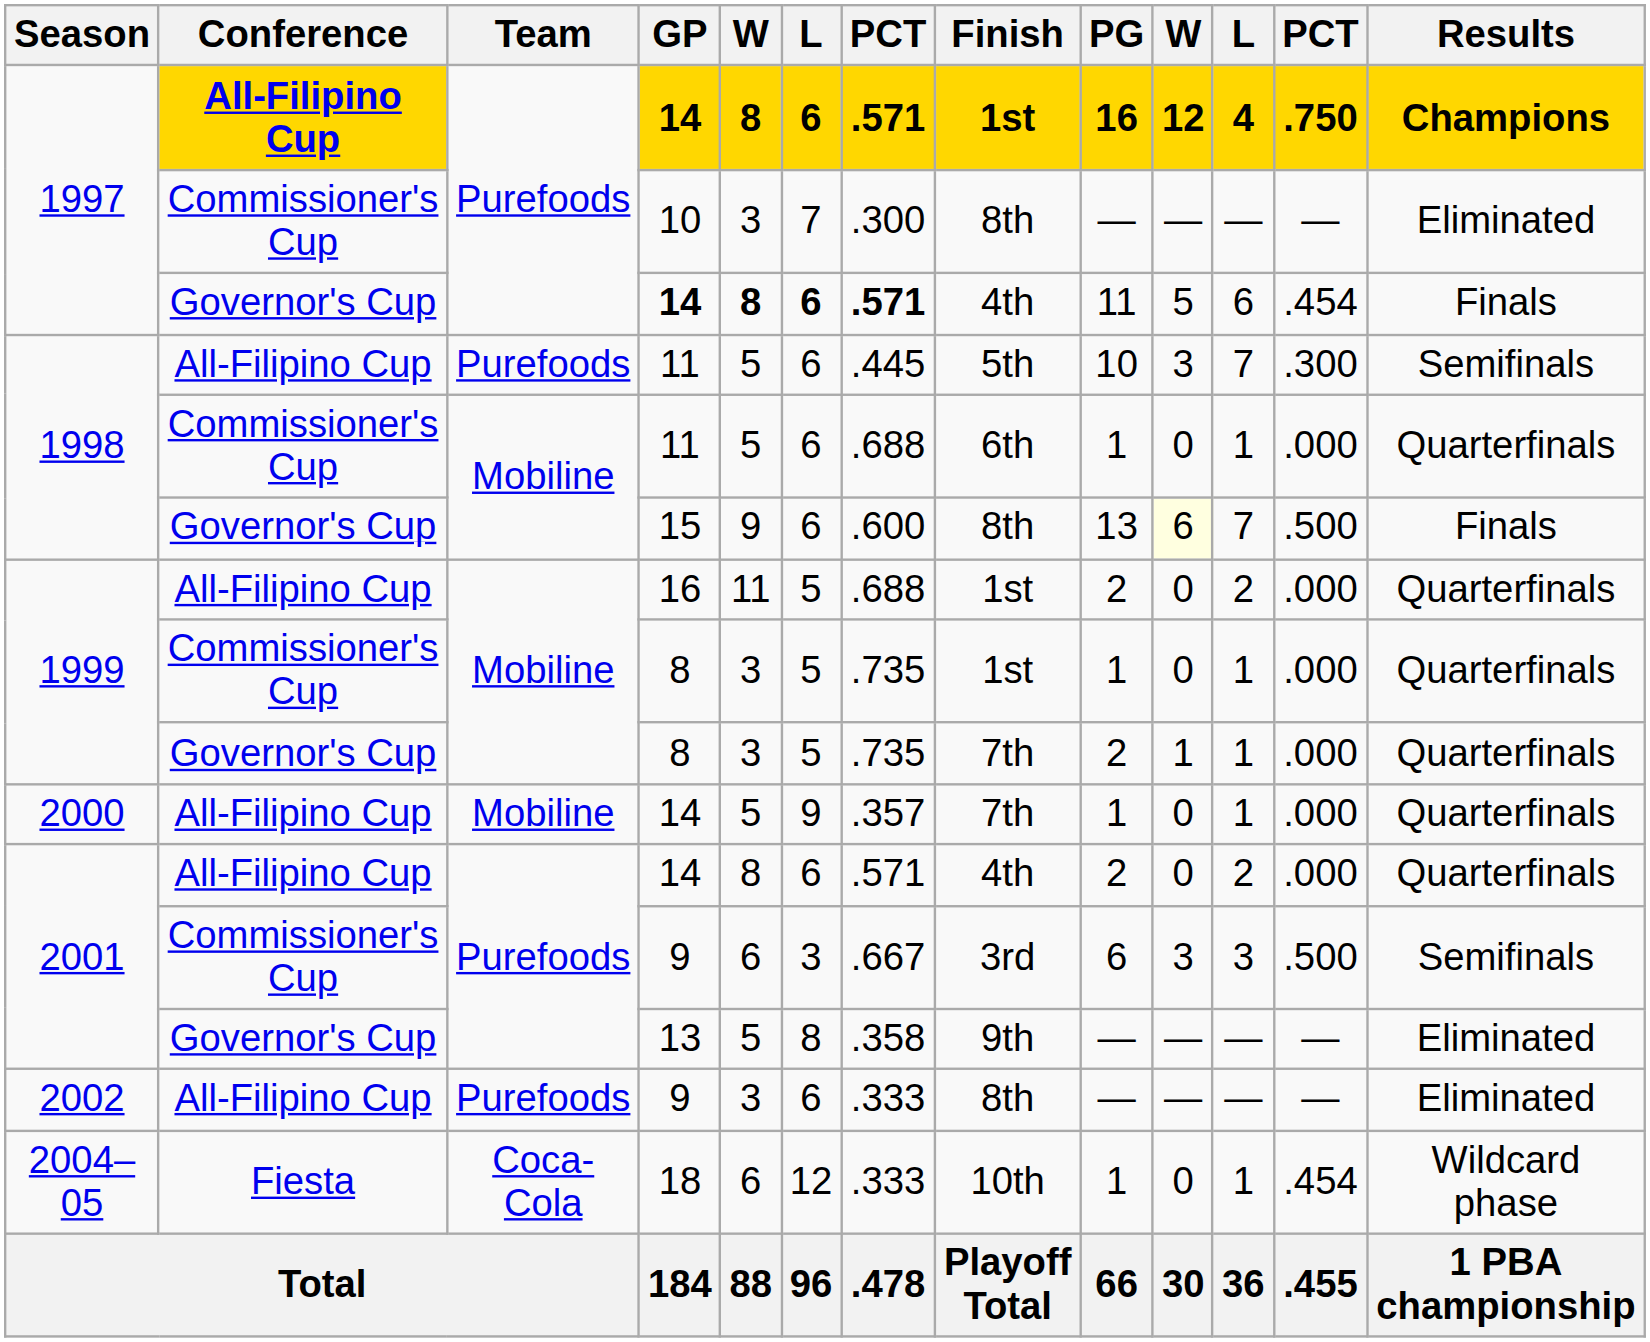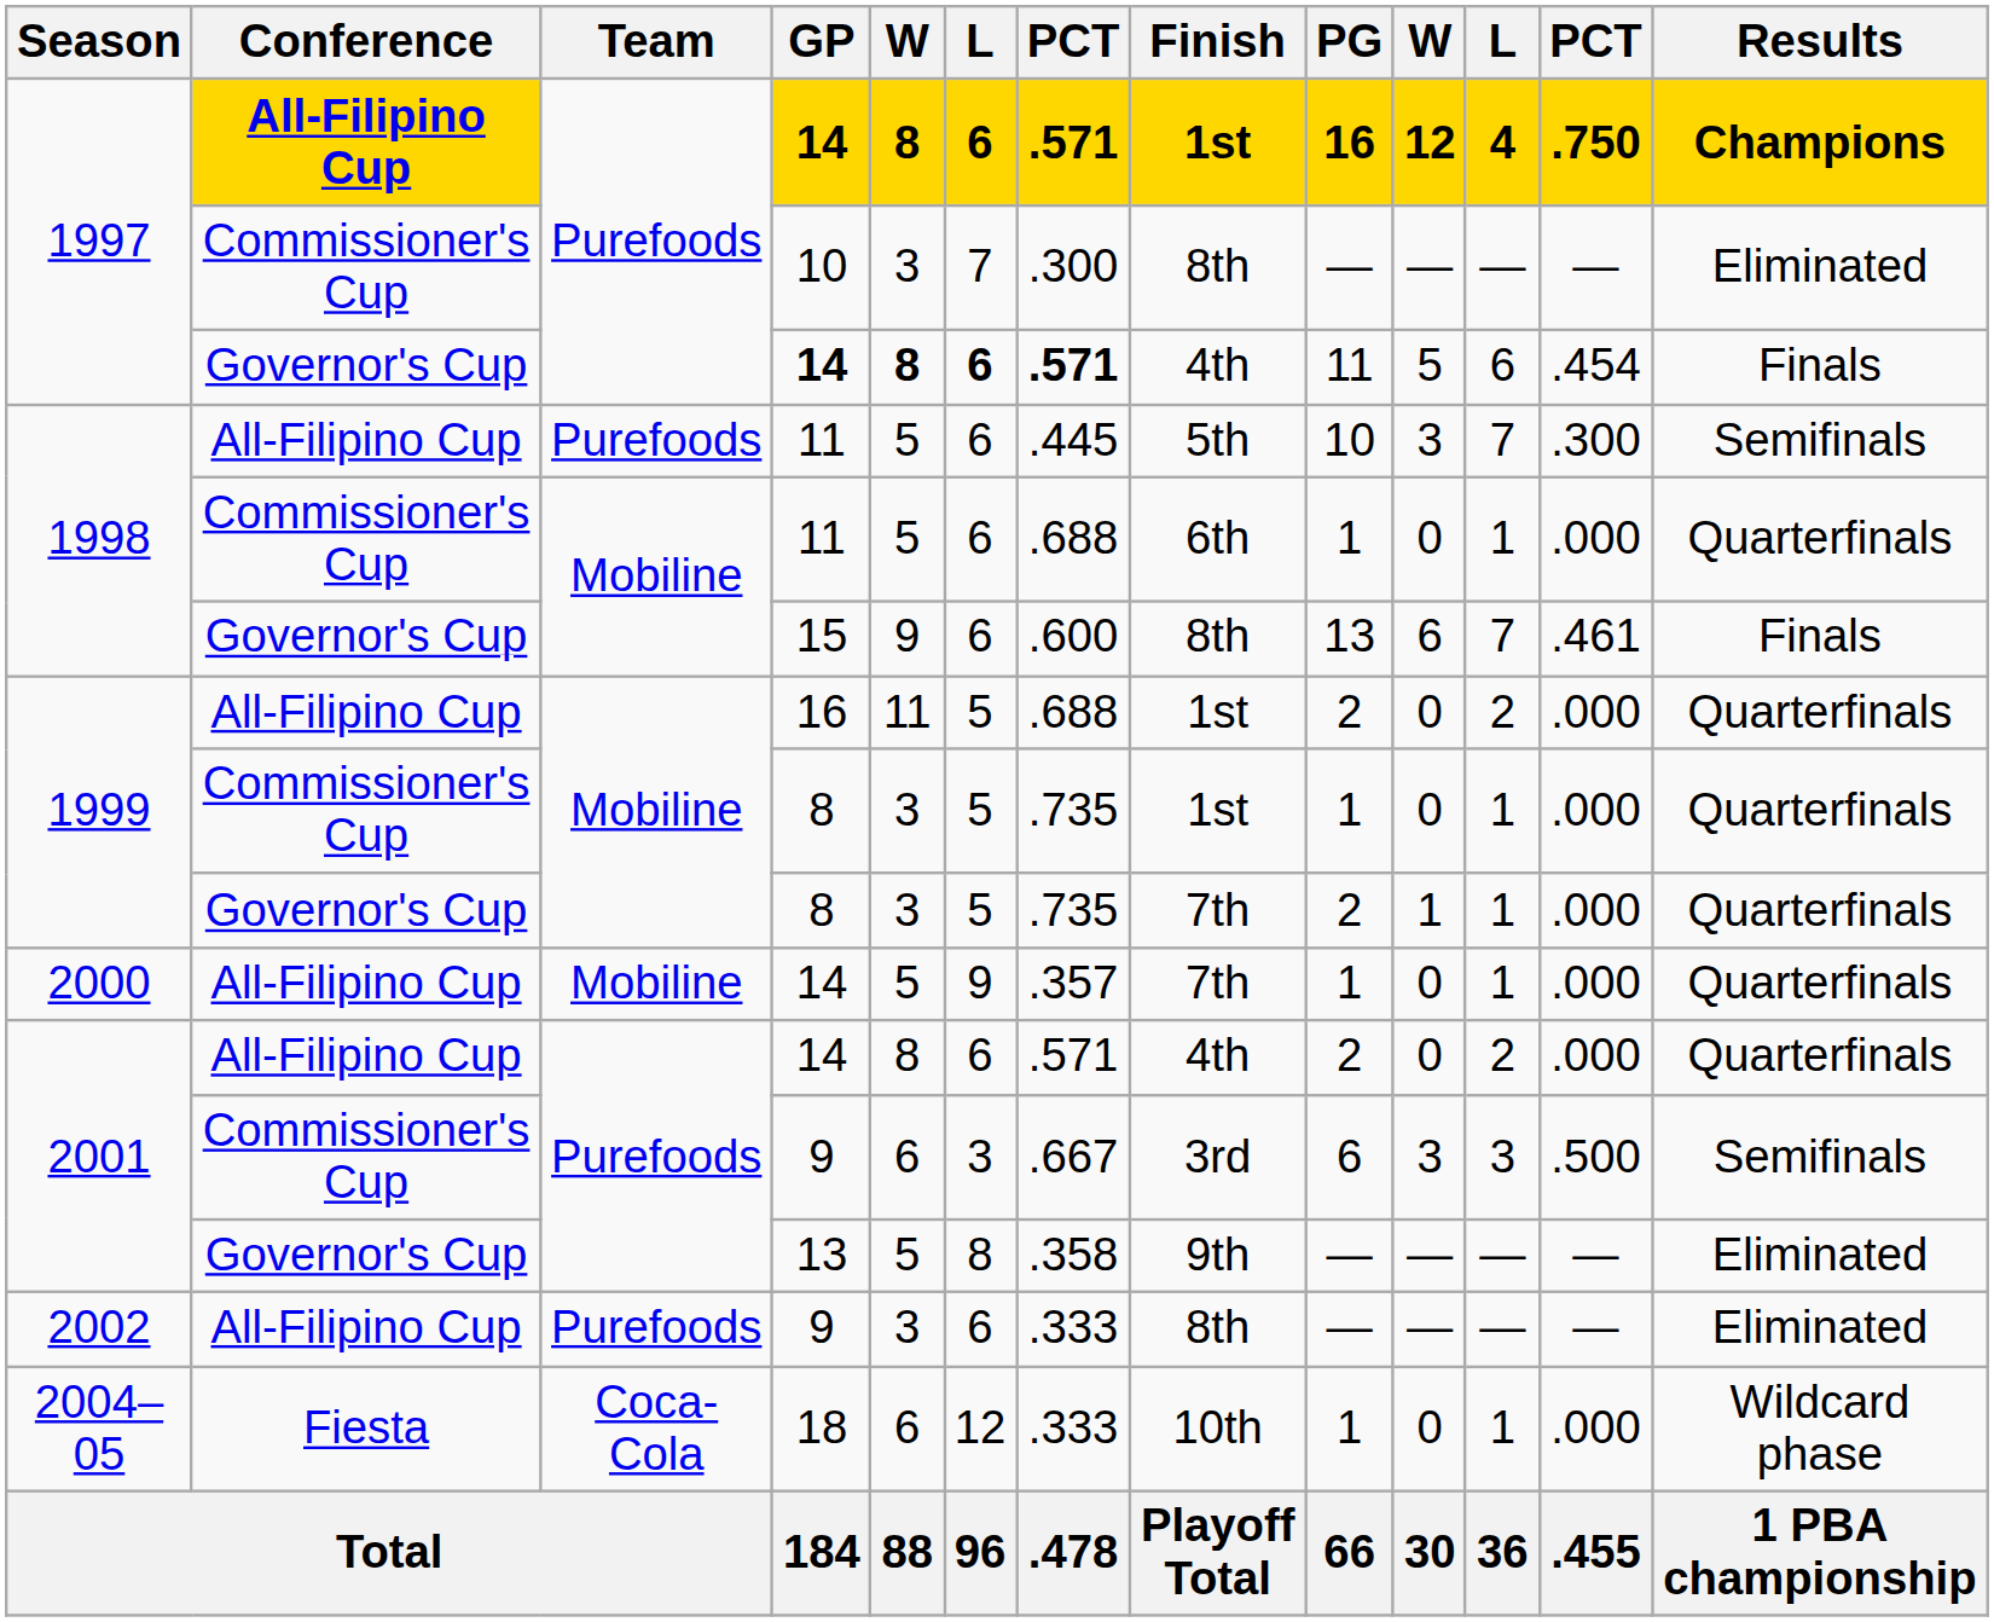15 | column 10: lightyellow background -> no background
15 | column 12: .500 -> .461
18 | column 12: .454 -> .000
